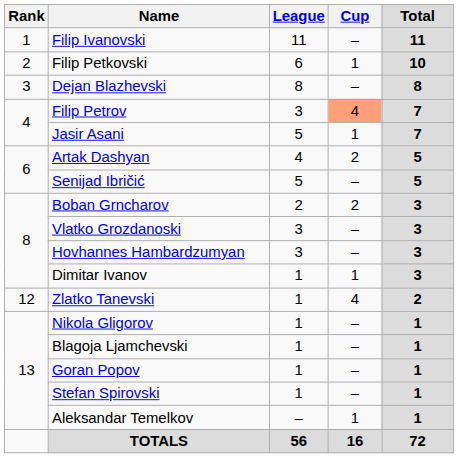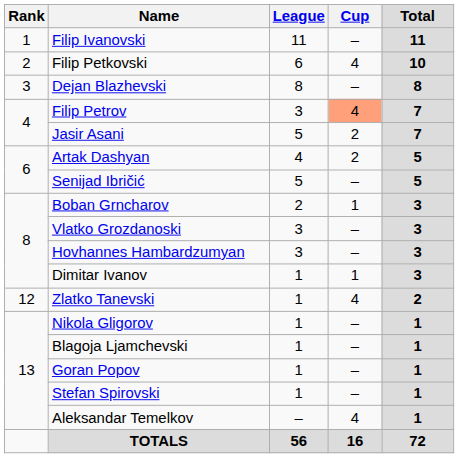Filip Petkovski | Cup: 1 -> 4
Jasir Asani | Cup: 1 -> 2
Boban Grncharov | Cup: 2 -> 1
Aleksandar Temelkov | Cup: 1 -> 4
